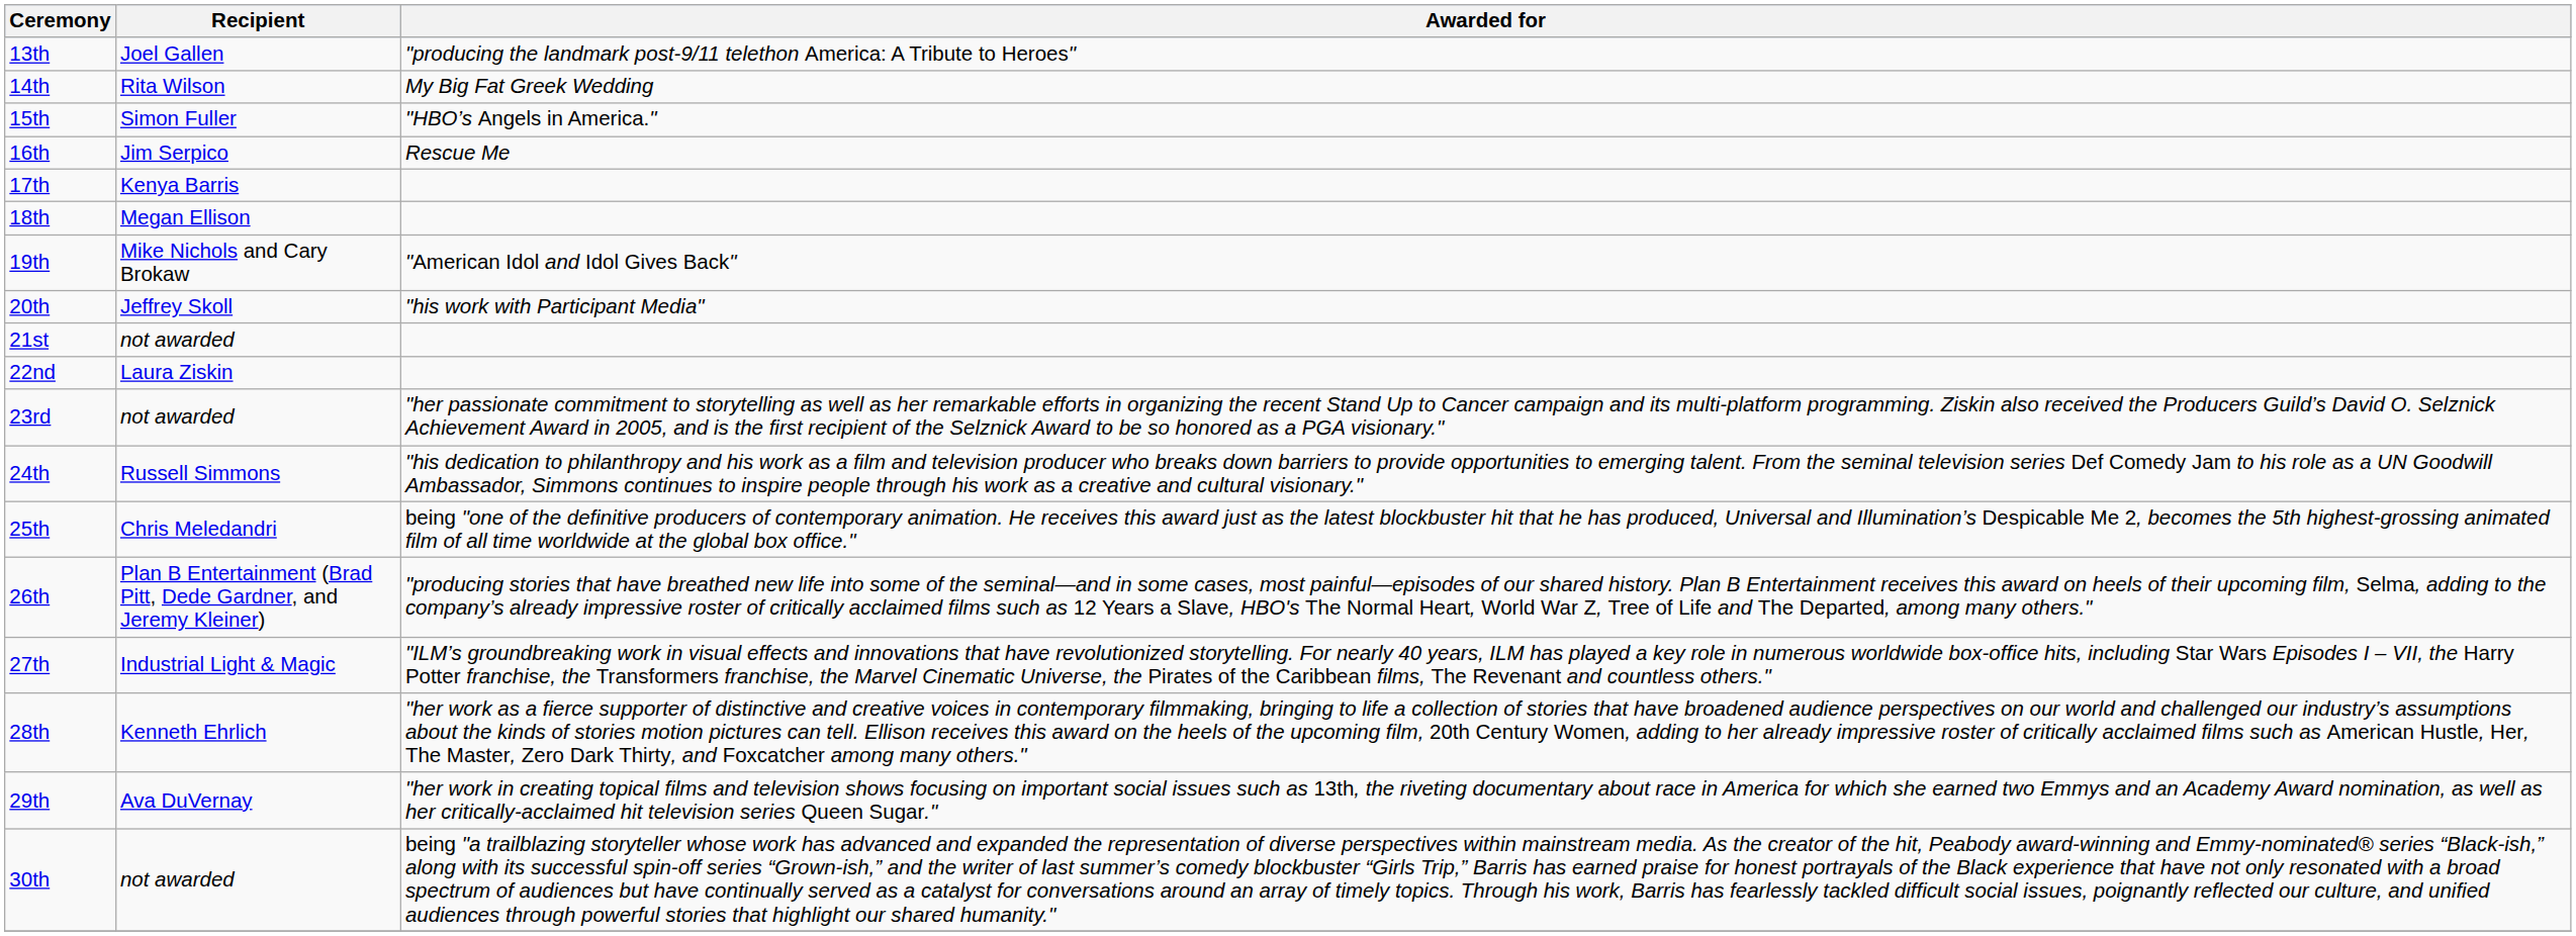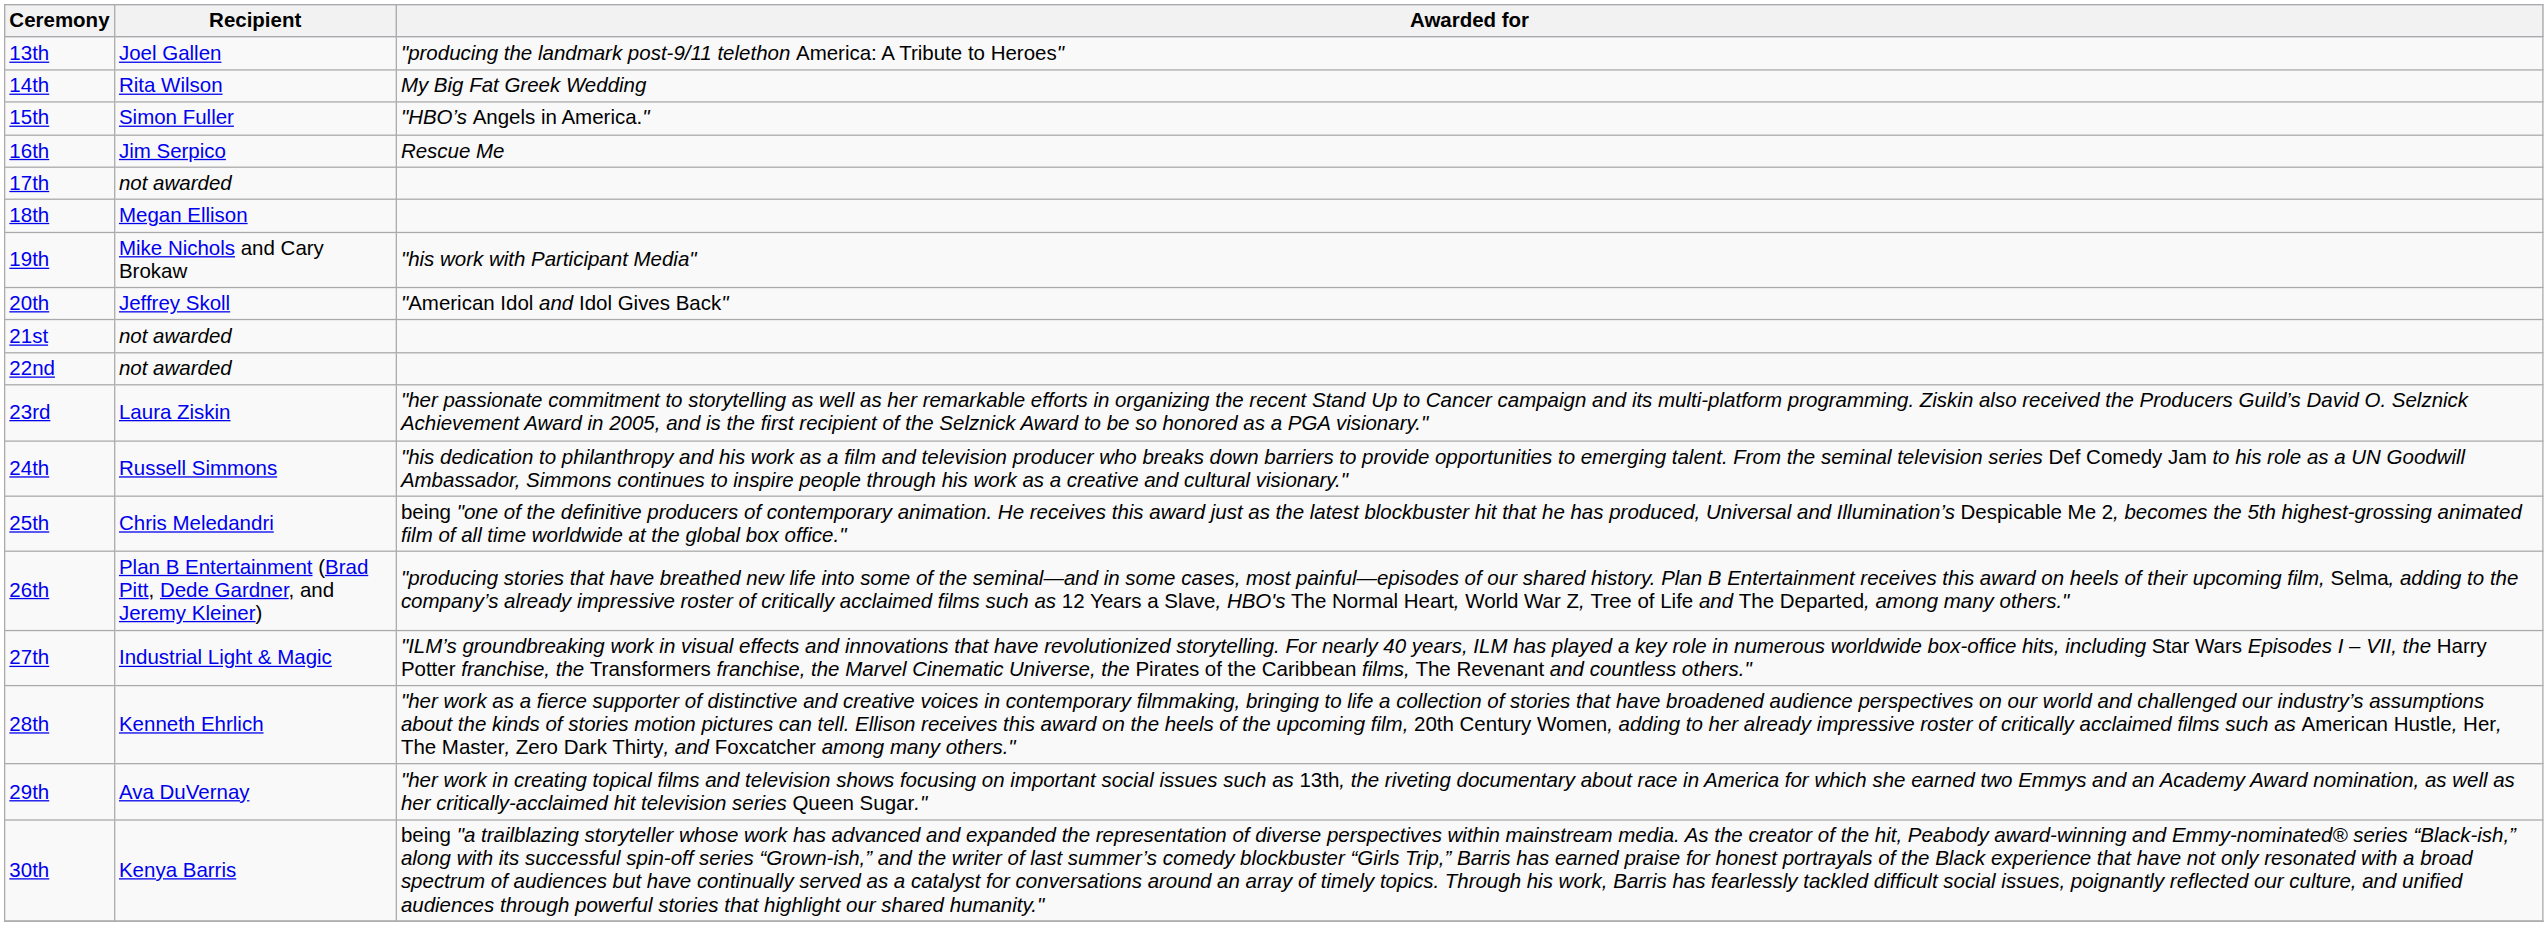17th | Recipient: Kenya Barris -> not awarded
19th | Awarded for: "American Idol and Idol Gives Back" -> "his work with Participant Media"
20th | Awarded for: "his work with Participant Media" -> "American Idol and Idol Gives Back"
22nd | Recipient: Laura Ziskin -> not awarded
23rd | Recipient: not awarded -> Laura Ziskin
30th | Recipient: not awarded -> Kenya Barris
